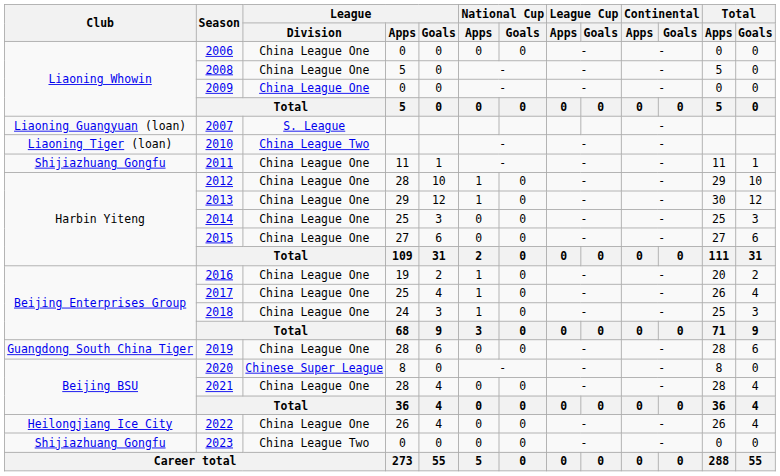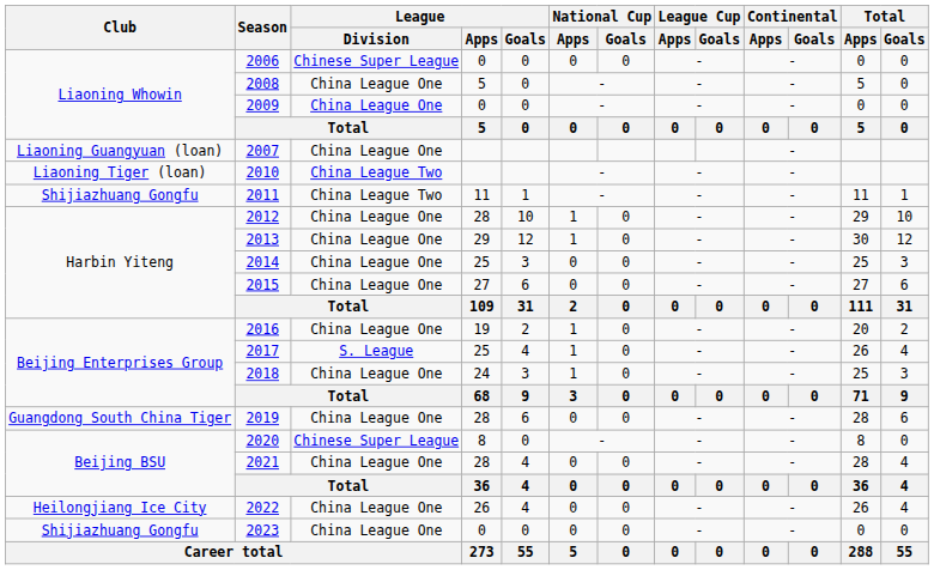2006 | League / Division: China League One -> Chinese Super League
2007 | League / Division: S. League -> China League One
2011 | League / Division: China League One -> China League Two
2017 | League / Division: China League One -> S. League
2023 | League / Division: China League Two -> China League One
